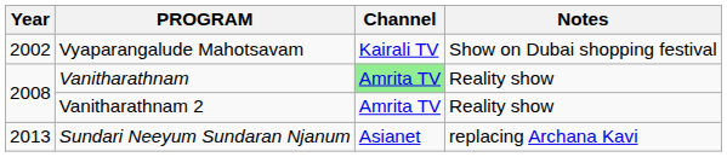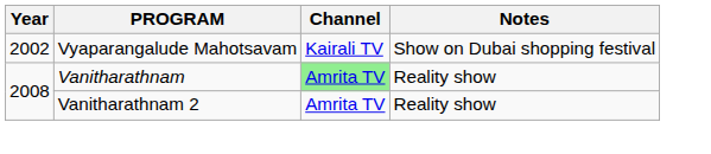- row: 2013 | Sundari Neeyum Sundaran Njanum | Asianet | replacing Archana Kavi
